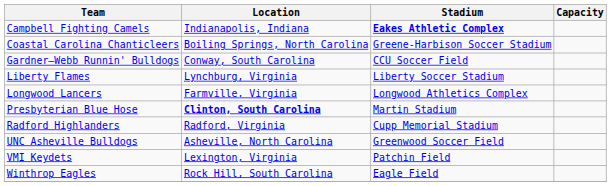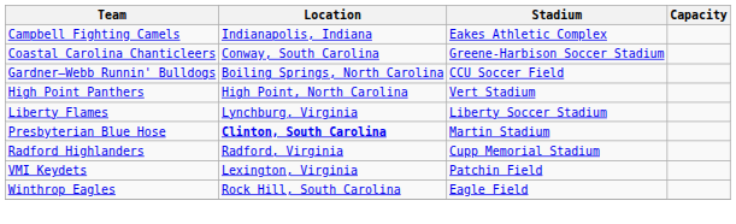Campbell Fighting Camels | Stadium: bold -> normal
Coastal Carolina Chanticleers | Location: Boiling Springs, North Carolina -> Conway, South Carolina
Gardner–Webb Runnin' Bulldogs | Location: Conway, South Carolina -> Boiling Springs, North Carolina
+ row: High Point Panthers | High Point, North Carolina | Vert Stadium
- row: Longwood Lancers | Farmville, Virginia | Longwood Athletics Complex
- row: UNC Asheville Bulldogs | Asheville, North Carolina | Greenwood Soccer Field
